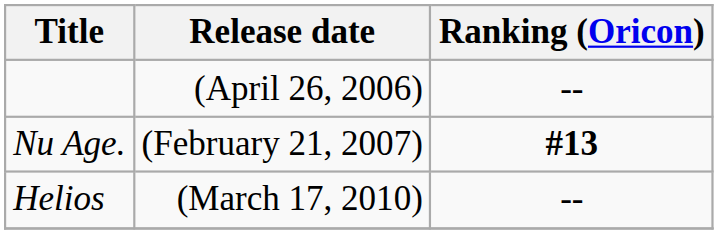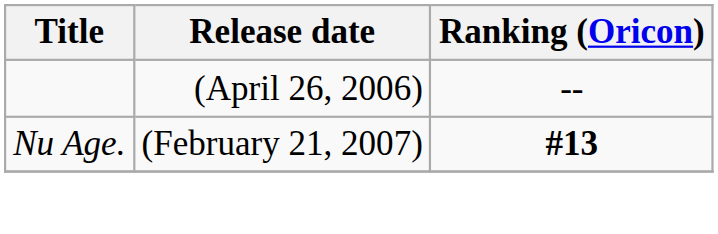- row: Helios | (March 17, 2010) | --
